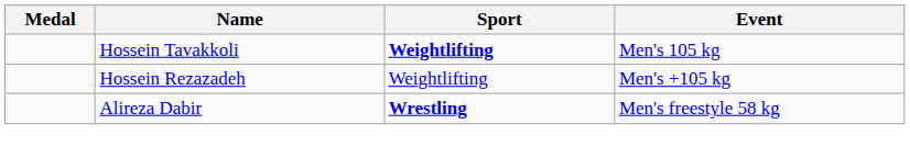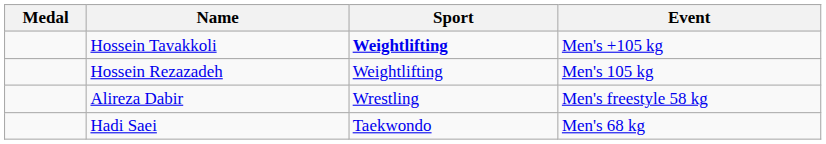Hossein Tavakkoli | Event: Men's 105 kg -> Men's +105 kg
Hossein Rezazadeh | Event: Men's +105 kg -> Men's 105 kg
Alireza Dabir | Sport: bold -> normal
+ row: Hadi Saei | Taekwondo | Men's 68 kg
